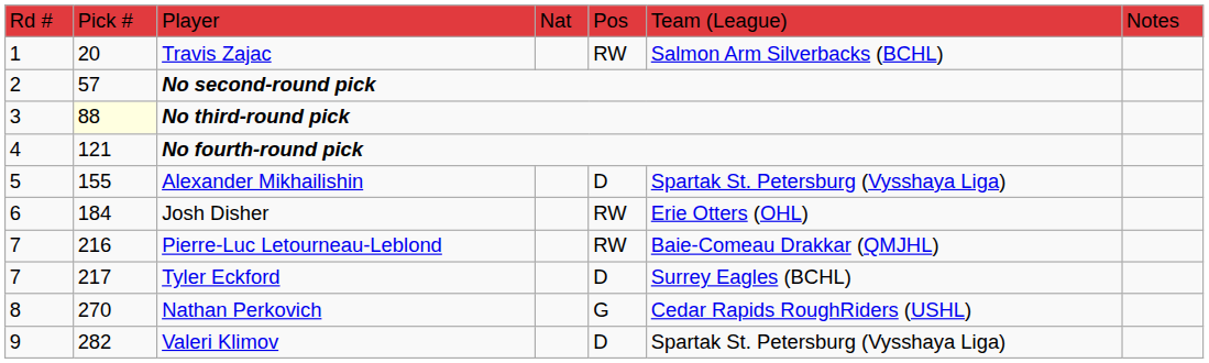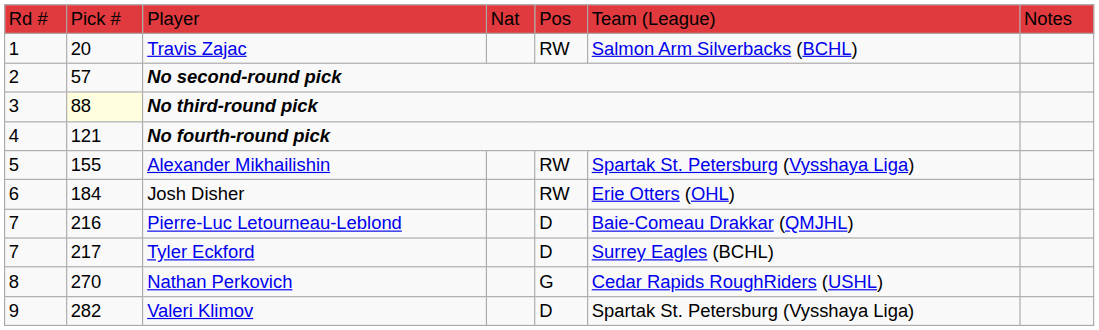Alexander Mikhailishin | column 5: D -> RW
Pierre-Luc Letourneau-Leblond | column 5: RW -> D
